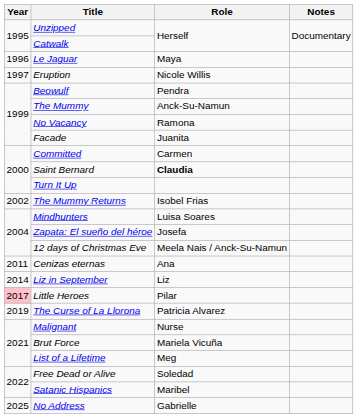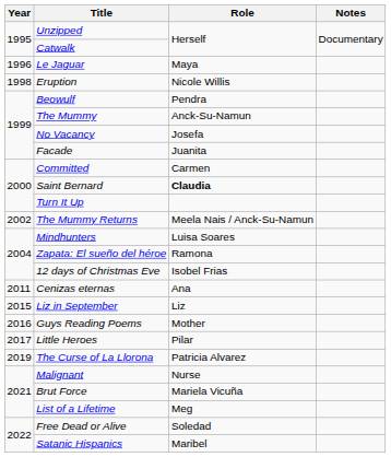Eruption | Year: 1997 -> 1998
No Vacancy | Role: Ramona -> Josefa
The Mummy Returns | Role: Isobel Frias -> Meela Nais / Anck-Su-Namun
Zapata: El sueño del héroe | Role: Josefa -> Ramona
12 days of Christmas Eve | Role: Meela Nais / Anck-Su-Namun -> Isobel Frias
Liz in September | Year: 2014 -> 2015
+ row: 2016 | Guys Reading Poems | Mother
Little Heroes | Year: pink background -> no background
- row: 2025 | No Address | Gabrielle
